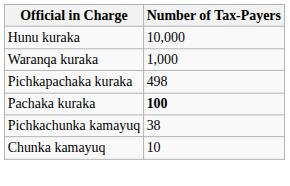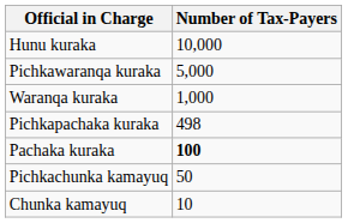+ row: Pichkawaranqa kuraka | 5,000
Pichkachunka kamayuq | Number of Tax-Payers: 38 -> 50
